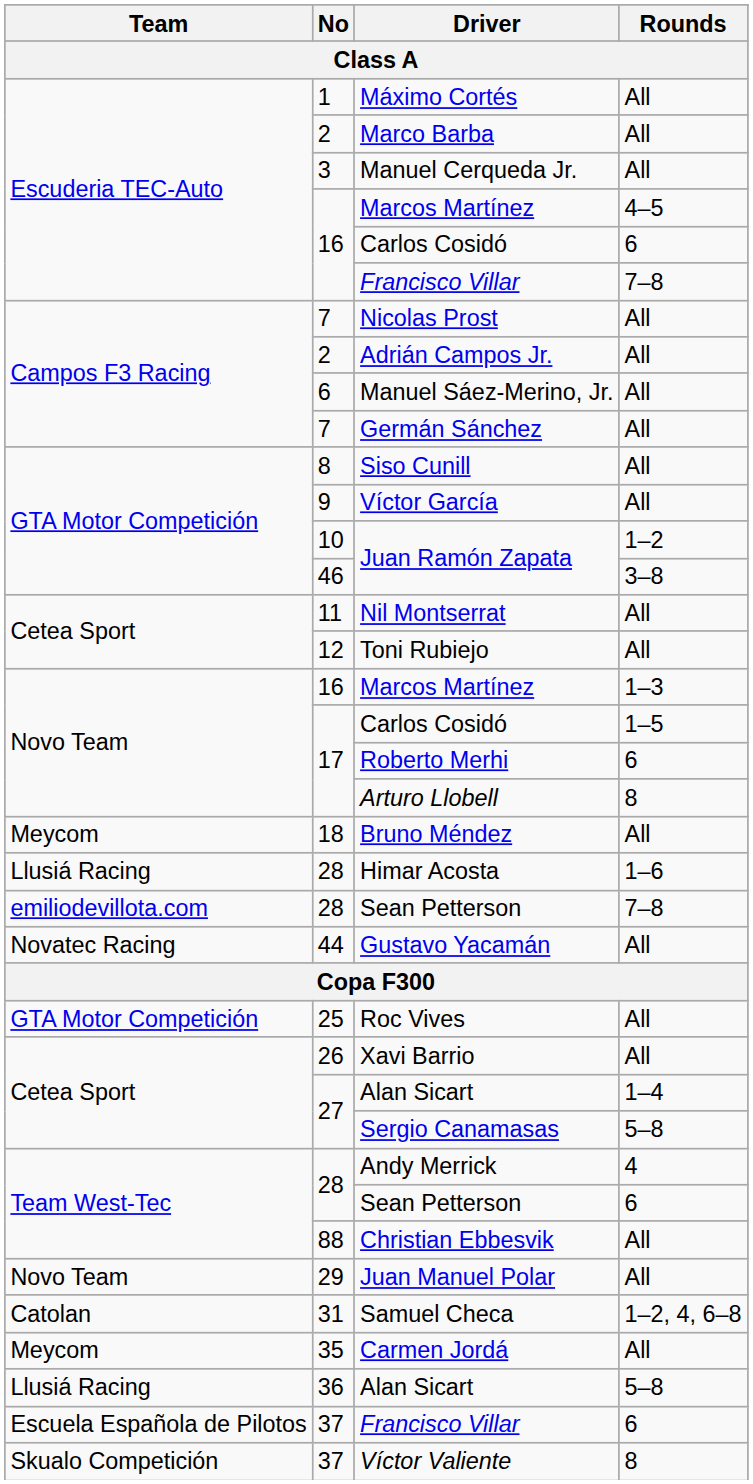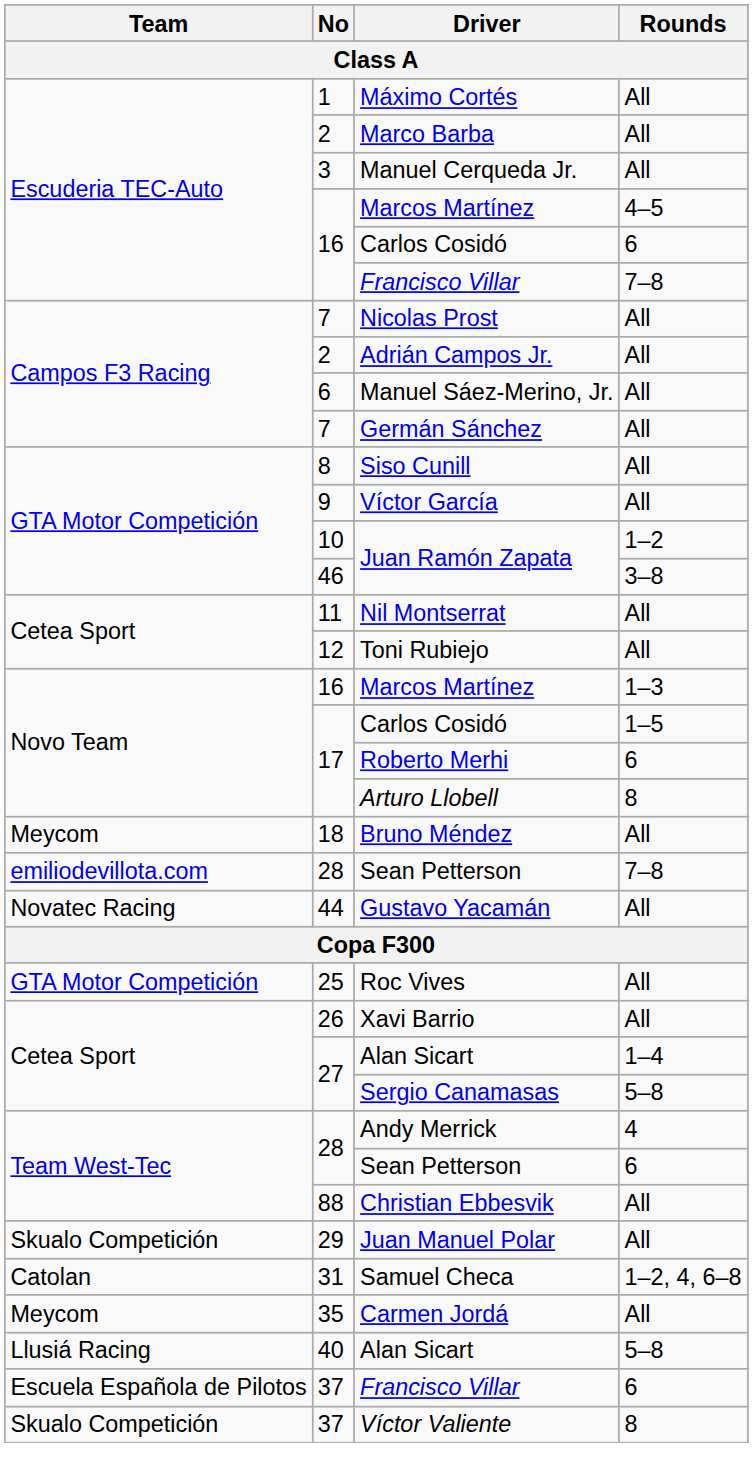- row: Llusiá Racing | 28 | Himar Acosta | 1–6
Juan Manuel Polar | Team: Novo Team -> Skualo Competición
Alan Sicart / 5–8 | No: 36 -> 40
